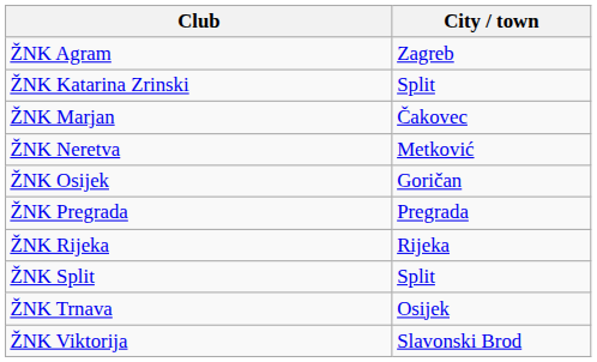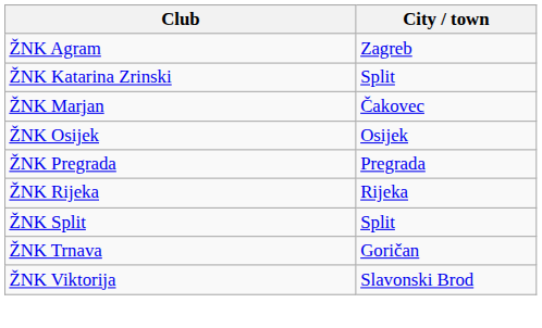- row: ŽNK Neretva | Metković
ŽNK Osijek | City / town: Goričan -> Osijek
ŽNK Trnava | City / town: Osijek -> Goričan
